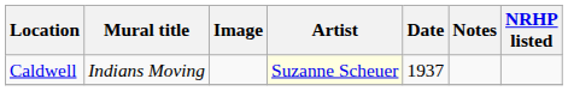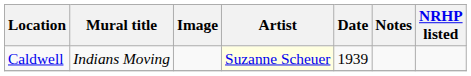Caldwell | Date: 1937 -> 1939
